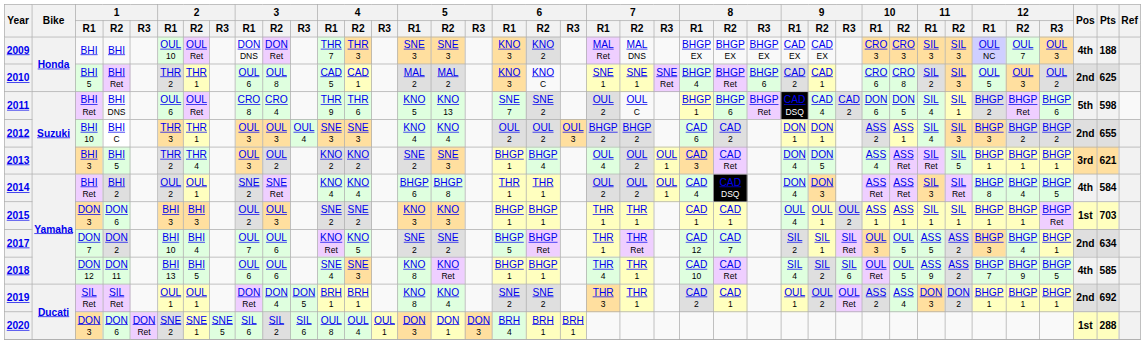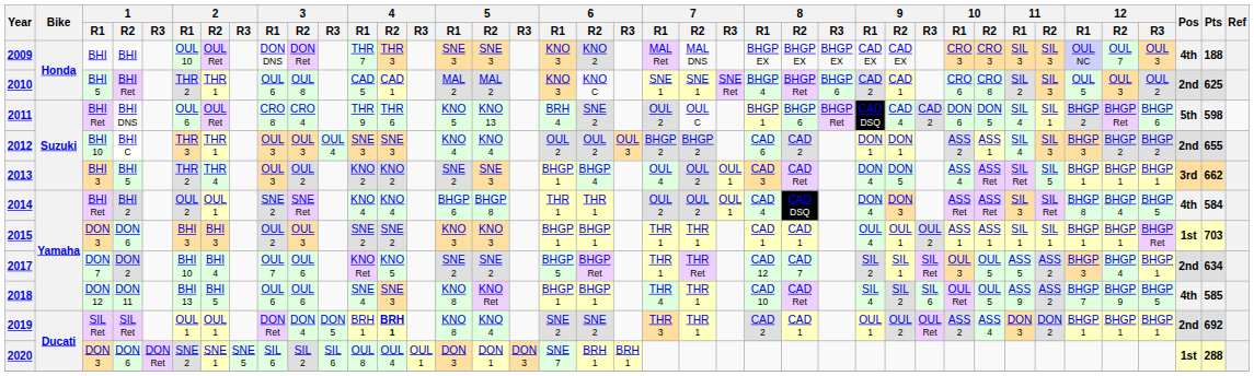2011 | 6 / R1: SNE 7 -> BRH 4
2013 | Pts: 621 -> 662
2019 | 4 / R2: normal -> bold
2020 | 6 / R1: BRH 4 -> SNE 7
